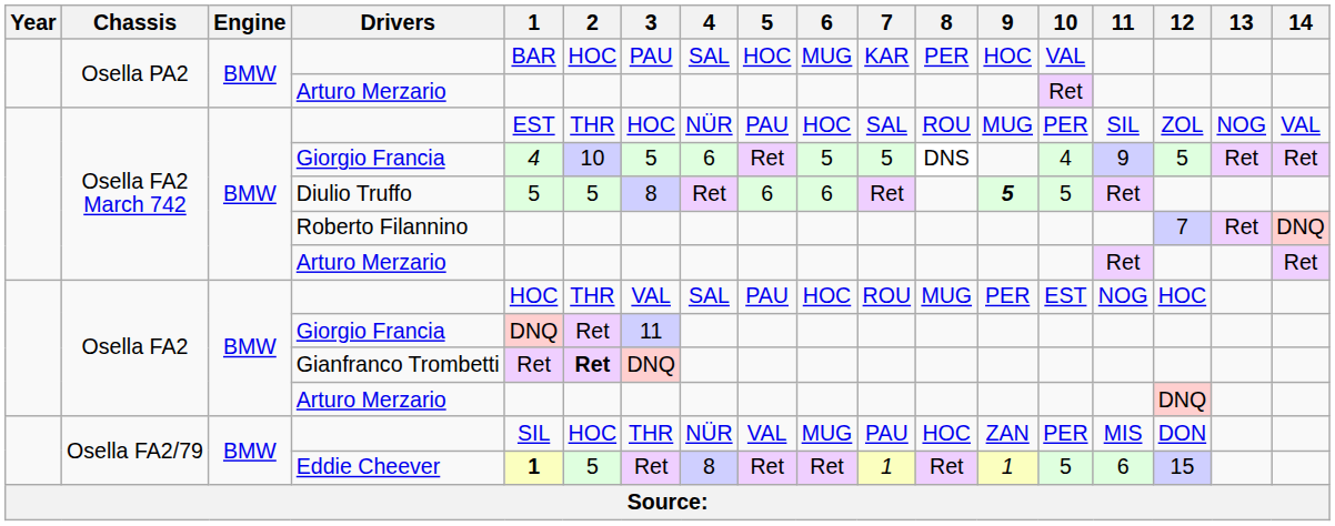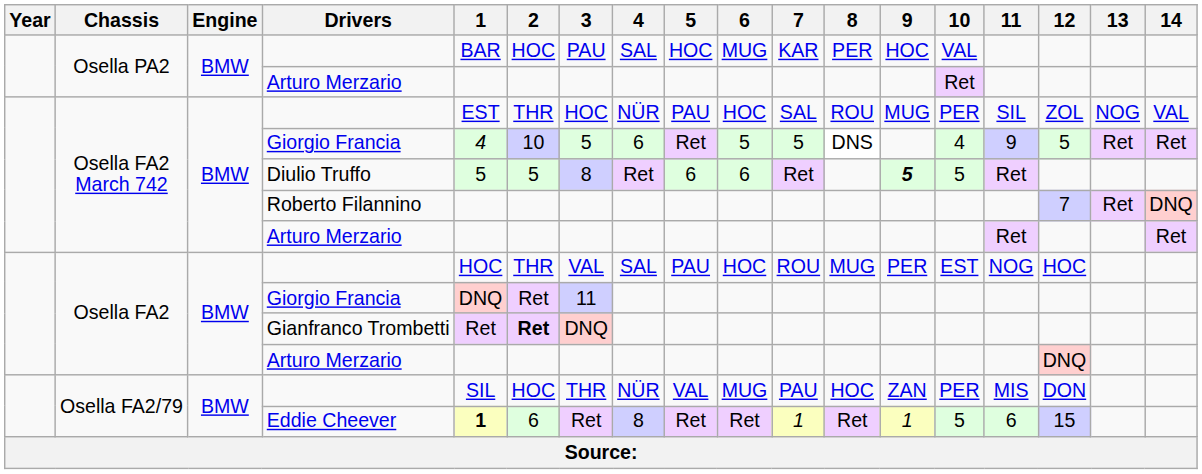Eddie Cheever | 2: 5 -> 6
